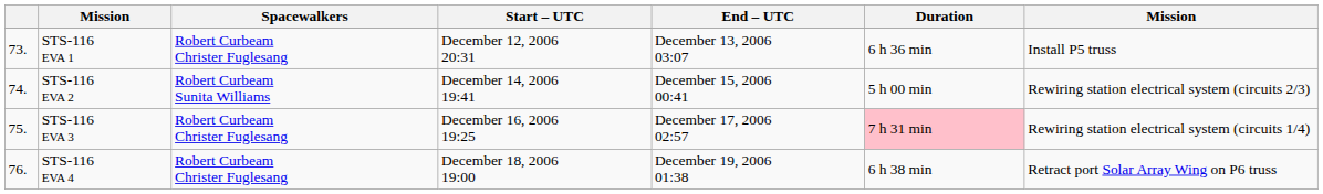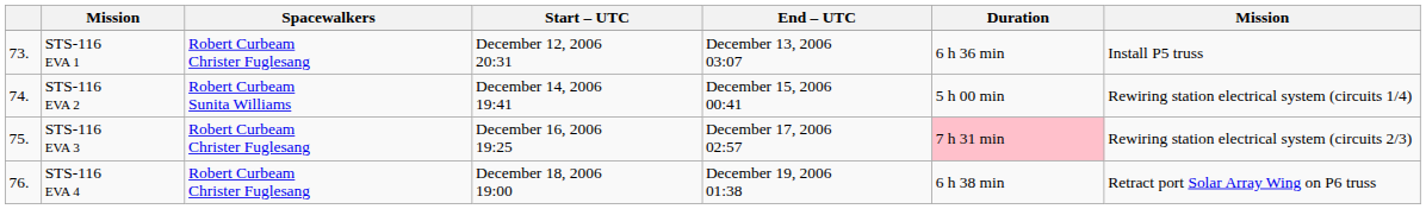STS-116 EVA 2 | column 7: Rewiring station electrical system (circuits 2/3) -> Rewiring station electrical system (circuits 1/4)
STS-116 EVA 3 | column 7: Rewiring station electrical system (circuits 1/4) -> Rewiring station electrical system (circuits 2/3)
